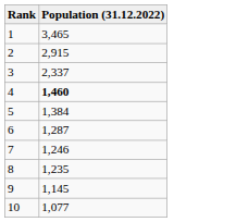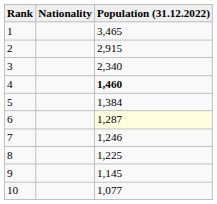+ column: Nationality
3 | Population (31.12.2022): 2,337 -> 2,340
6 | Population (31.12.2022): no background -> lightyellow background
8 | Population (31.12.2022): 1,235 -> 1,225
